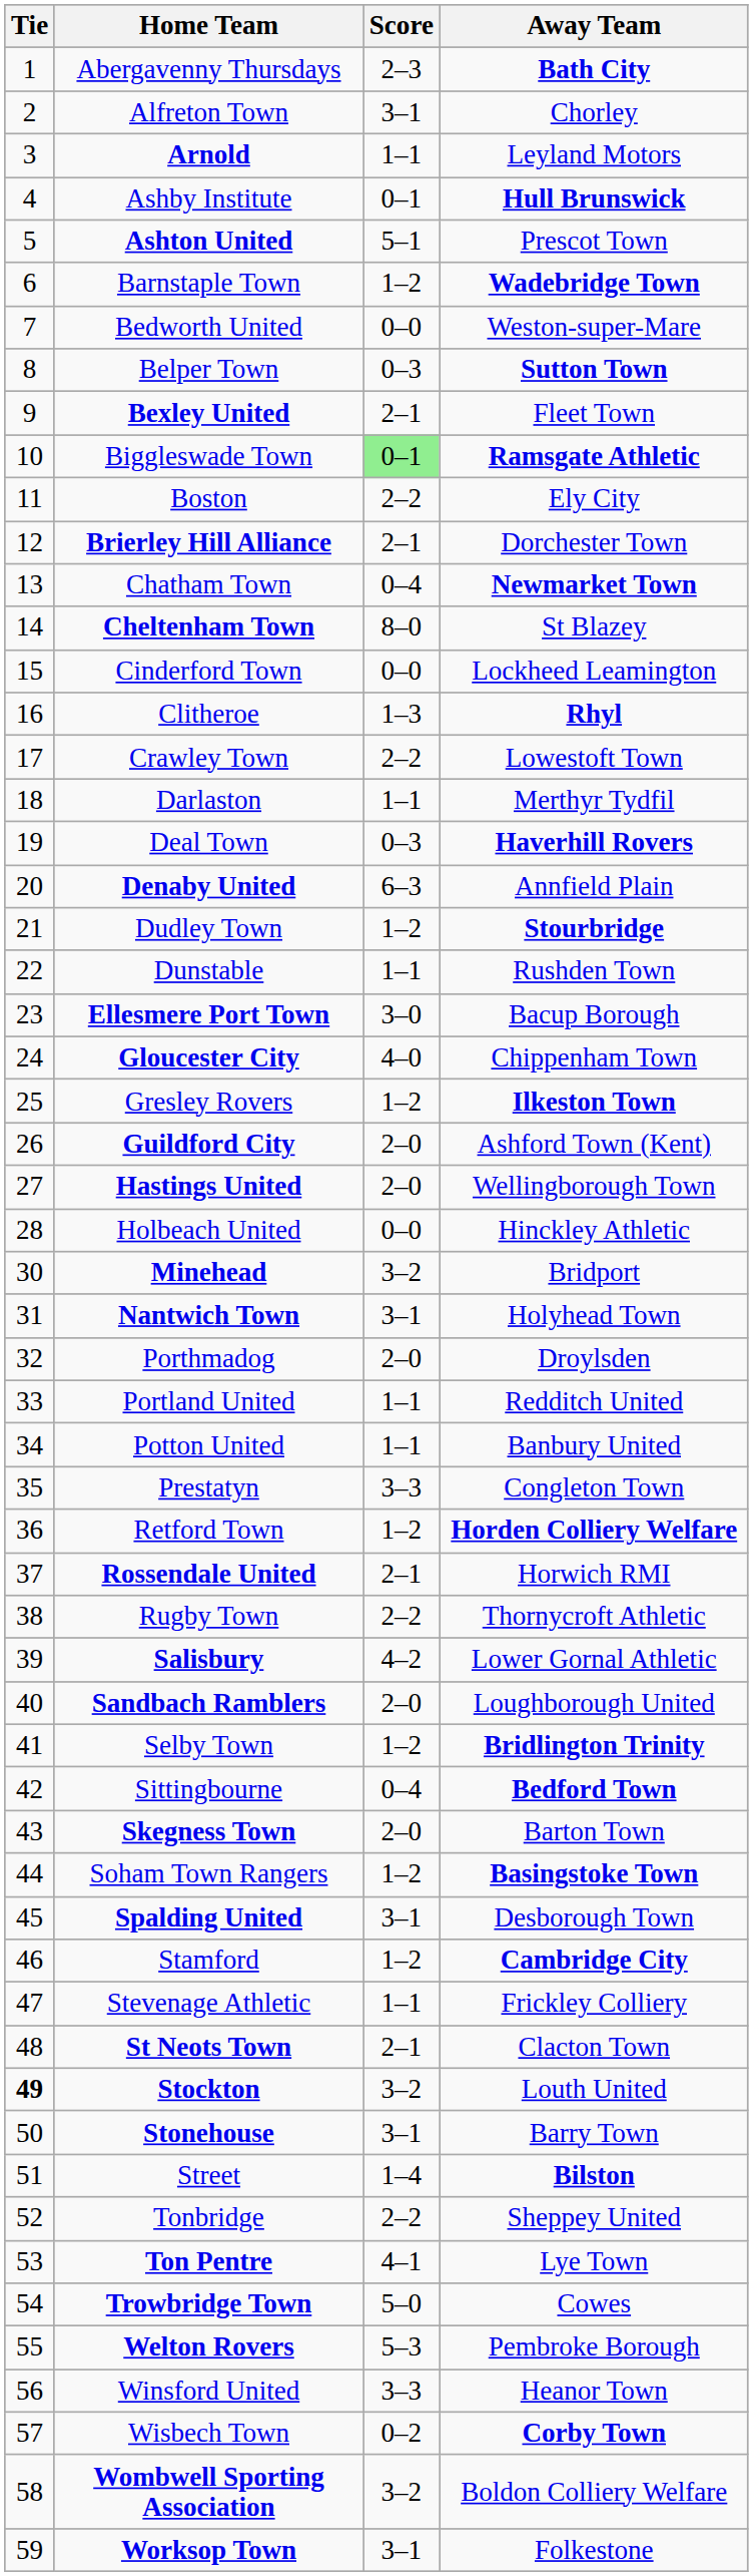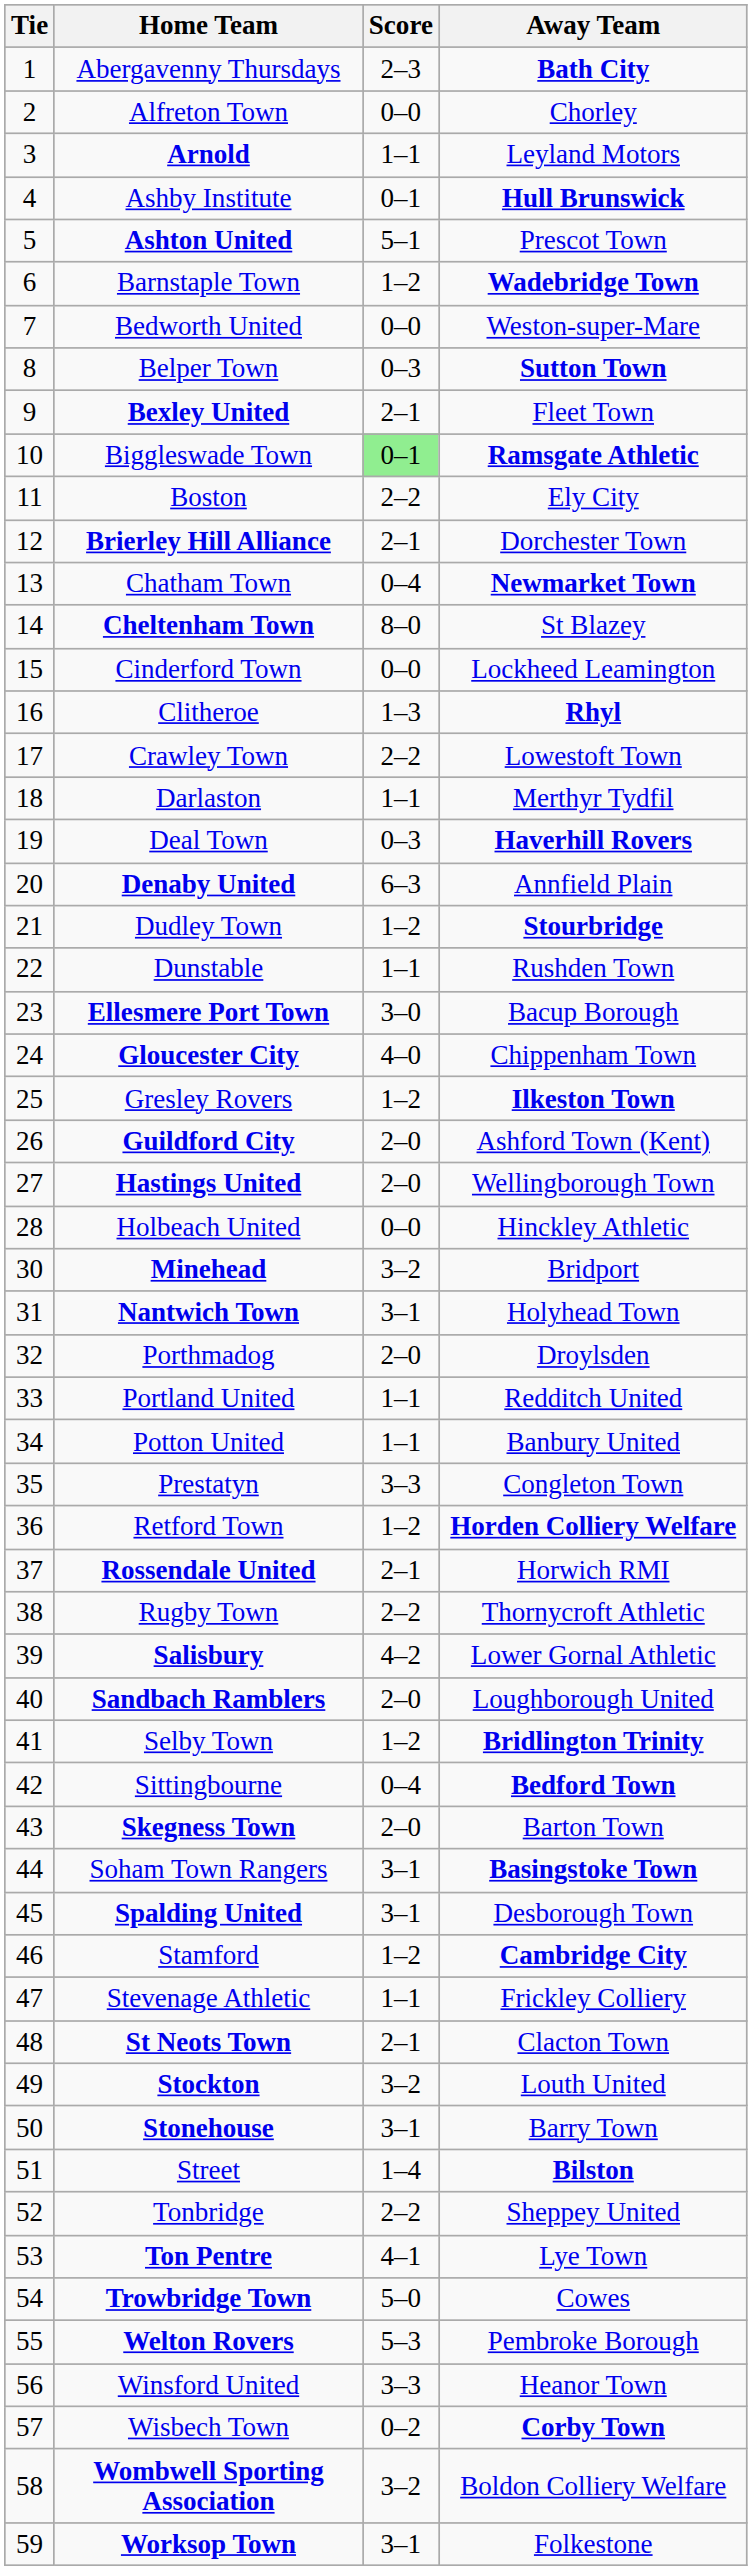Alfreton Town | Score: 3–1 -> 0–0
Soham Town Rangers | Score: 1–2 -> 3–1
Stockton | Tie: bold -> normal
